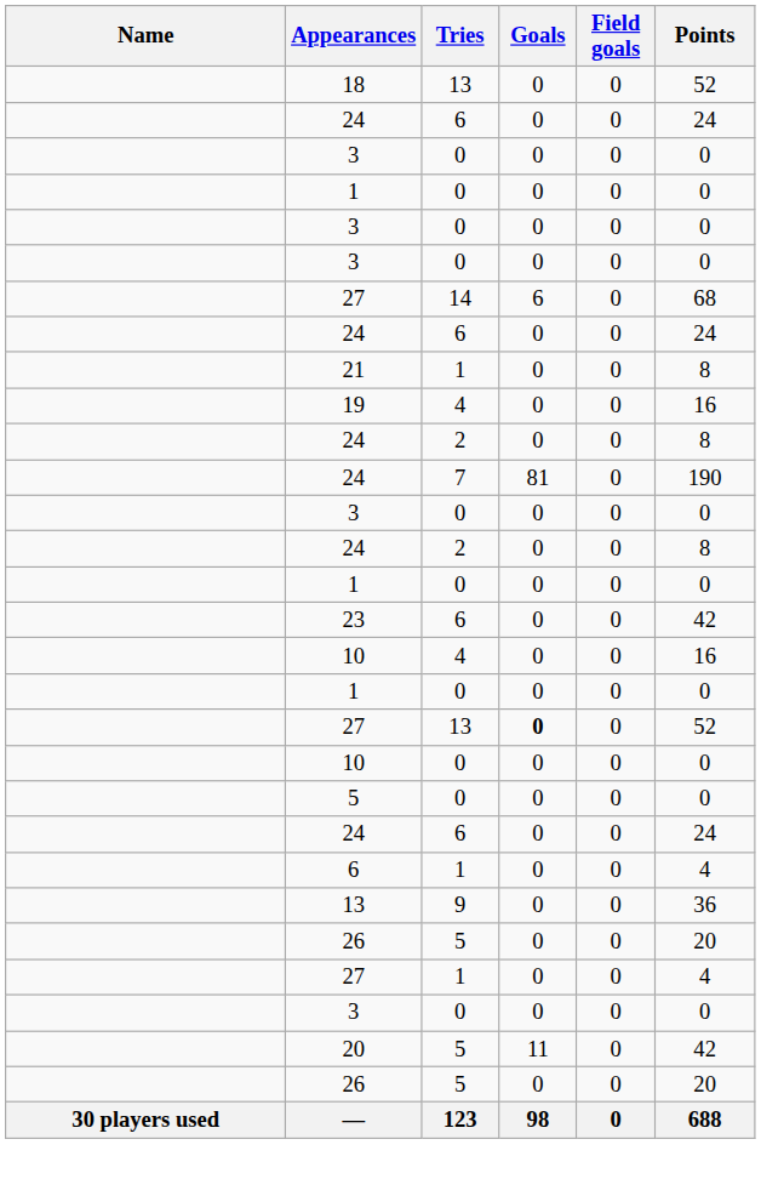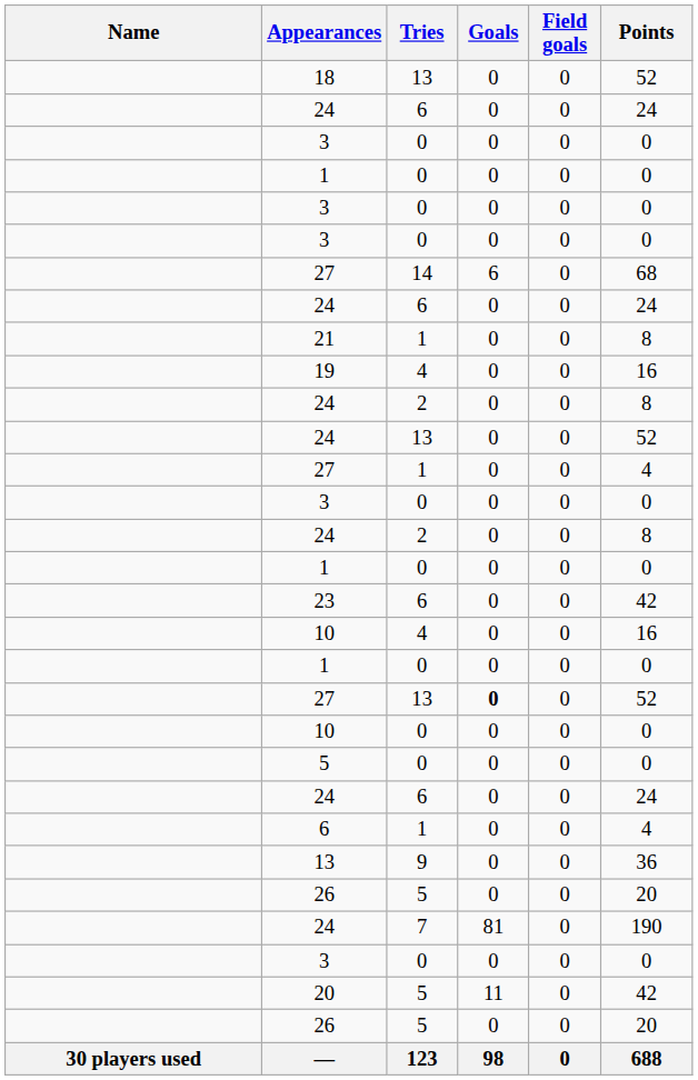+ row: 24 | 13 | 0 | 0 | 52
rows swapped: 24 / 7 <-> 27 / 1
